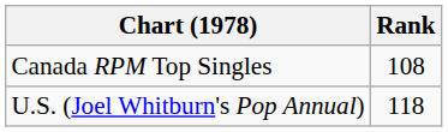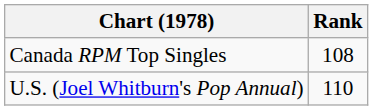U.S. (Joel Whitburn's Pop Annual) | Rank: 118 -> 110
